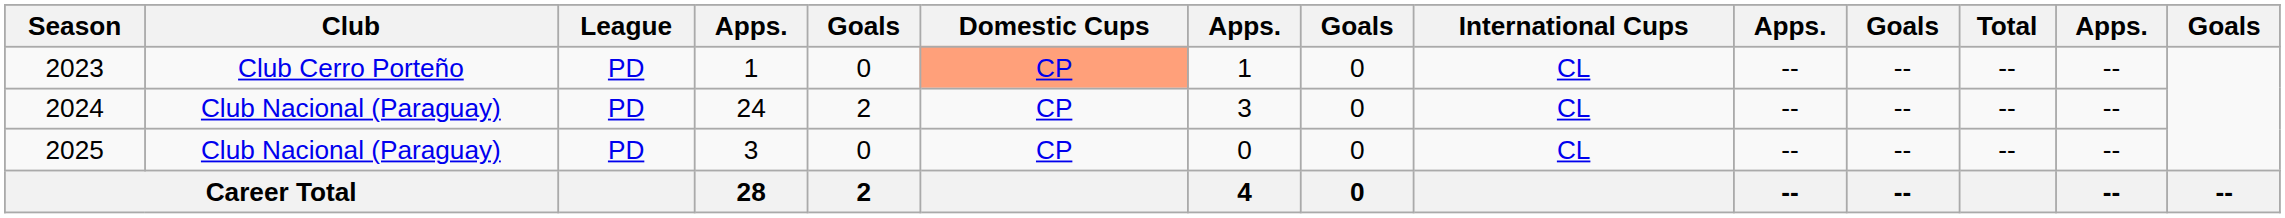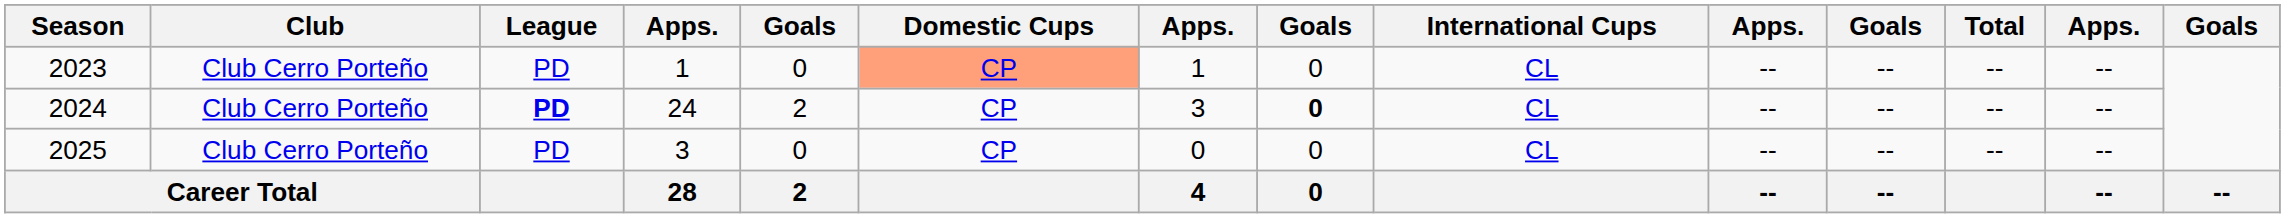2024 | Club: Club Nacional (Paraguay) -> Club Cerro Porteño
2024 | League: normal -> bold
2024 | column 8: normal -> bold
2025 | Club: Club Nacional (Paraguay) -> Club Cerro Porteño
